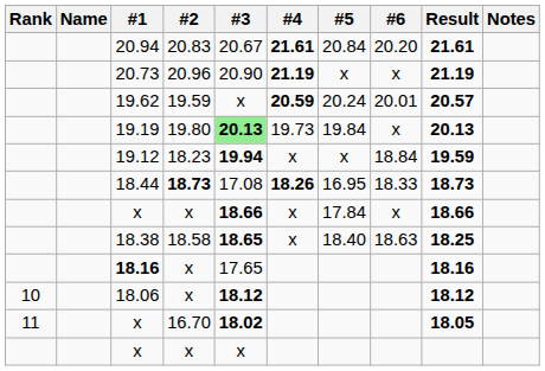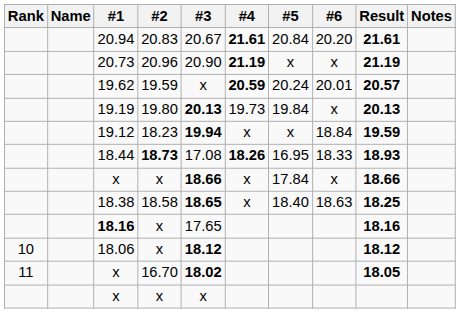19.19 | #3: lightgreen background -> no background
18.44 | Result: 18.73 -> 18.93
